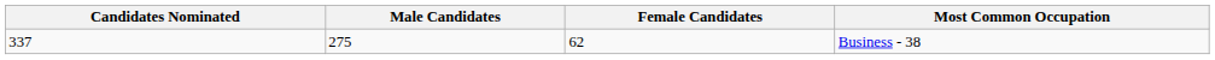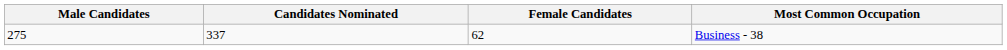columns swapped: Candidates Nominated <-> Male Candidates
